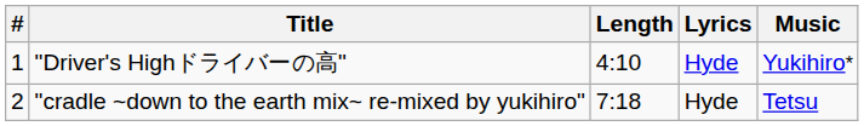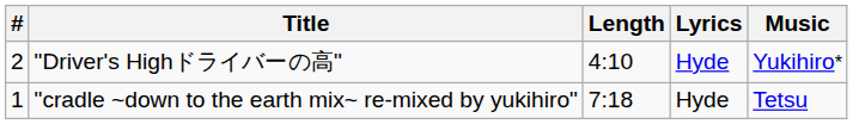"Driver's Highドライバーの高" | #: 1 -> 2
"cradle ~down to the earth mix~ re-mixed by yukihiro" | #: 2 -> 1
